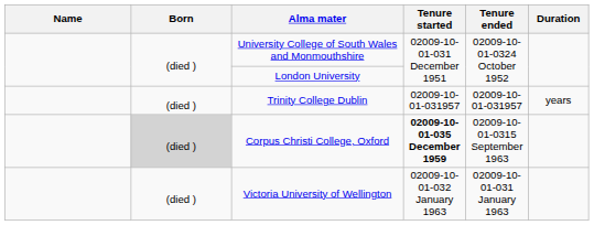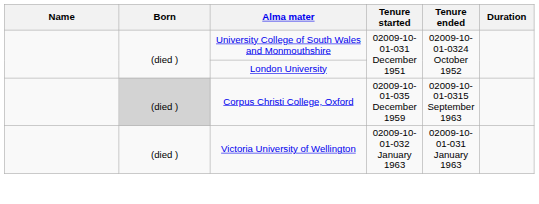- row: (died ) | Trinity College Dublin | 02009-10-01-031957 | 02009-10-01-031957 | years
Corpus Christi College, Oxford | Tenure started: bold -> normal
